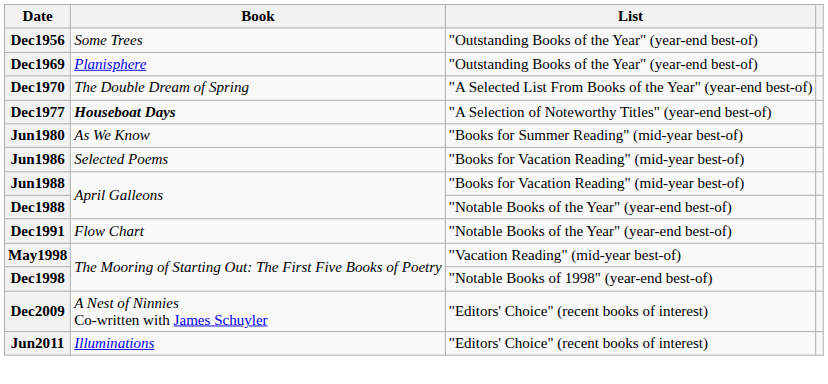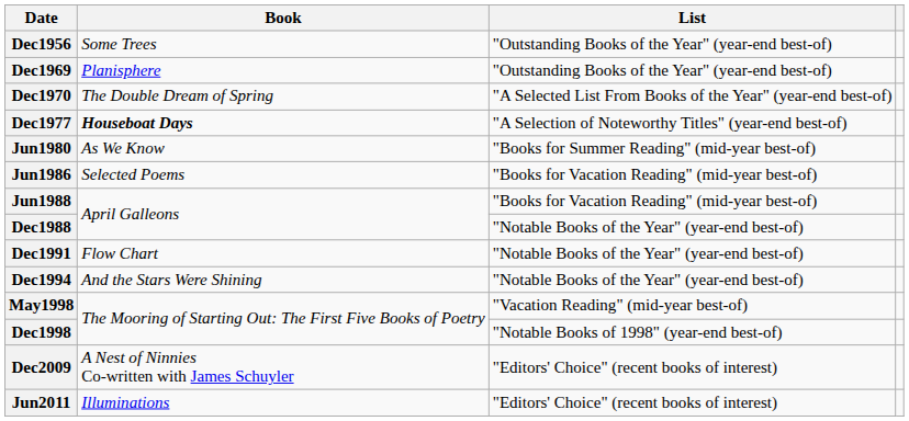+ row: Dec1994 | And the Stars Were Shining | "Notable Books of the Year" (year-end best-of)
